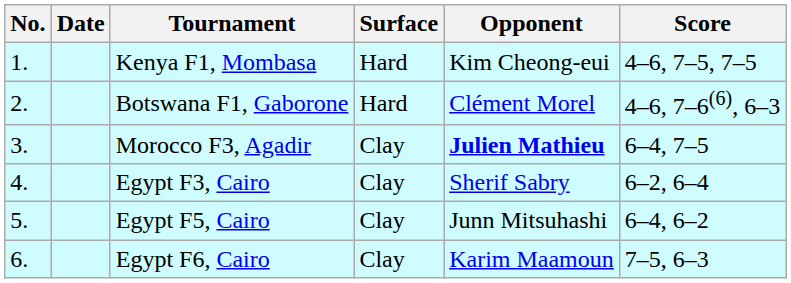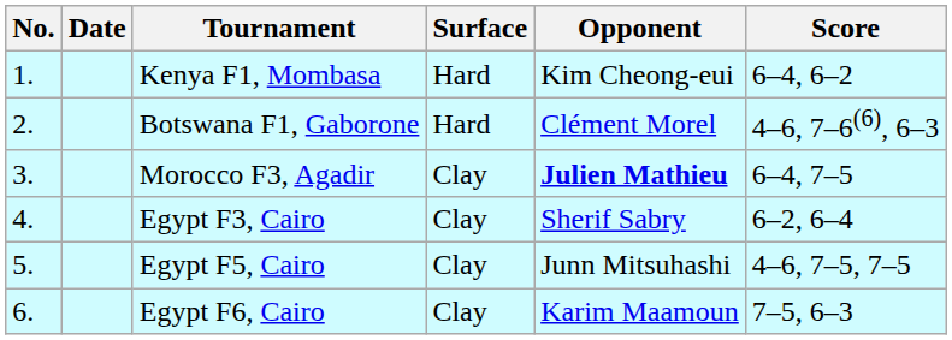Kenya F1, Mombasa | Score: 4–6, 7–5, 7–5 -> 6–4, 6–2
Egypt F5, Cairo | Score: 6–4, 6–2 -> 4–6, 7–5, 7–5
